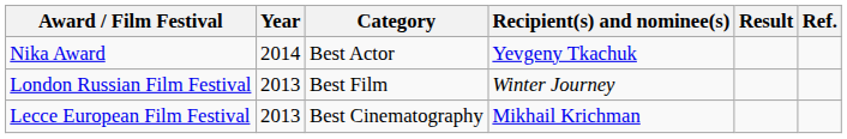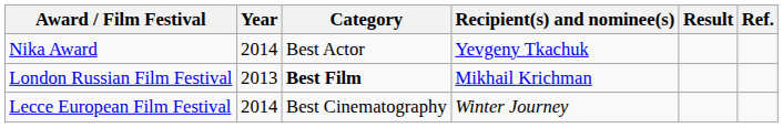London Russian Film Festival | Category: normal -> bold
London Russian Film Festival | Recipient(s) and nominee(s): Winter Journey -> Mikhail Krichman
Lecce European Film Festival | Year: 2013 -> 2014
Lecce European Film Festival | Recipient(s) and nominee(s): Mikhail Krichman -> Winter Journey
